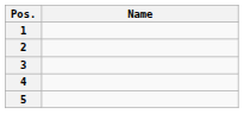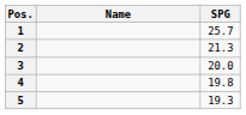+ column: SPG | 25.7 | 21.3 | 20.0 | 19.8 | 19.3
